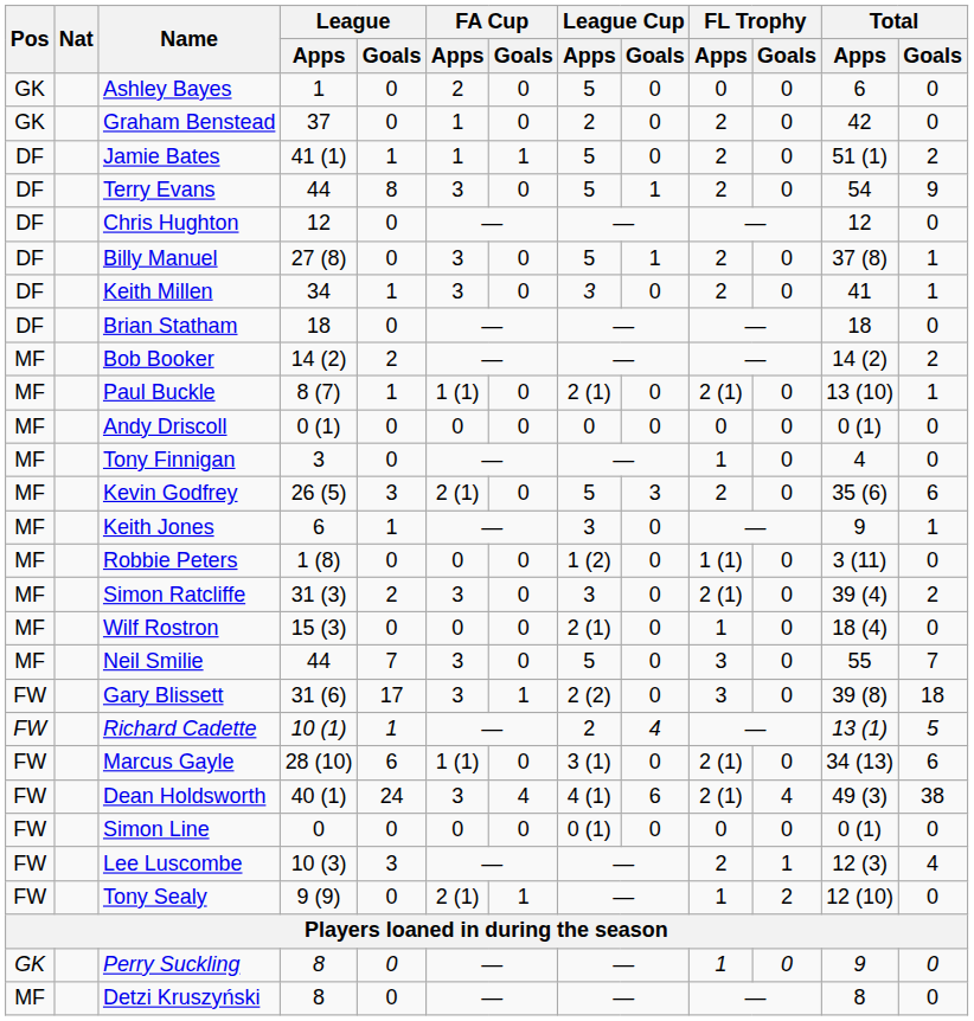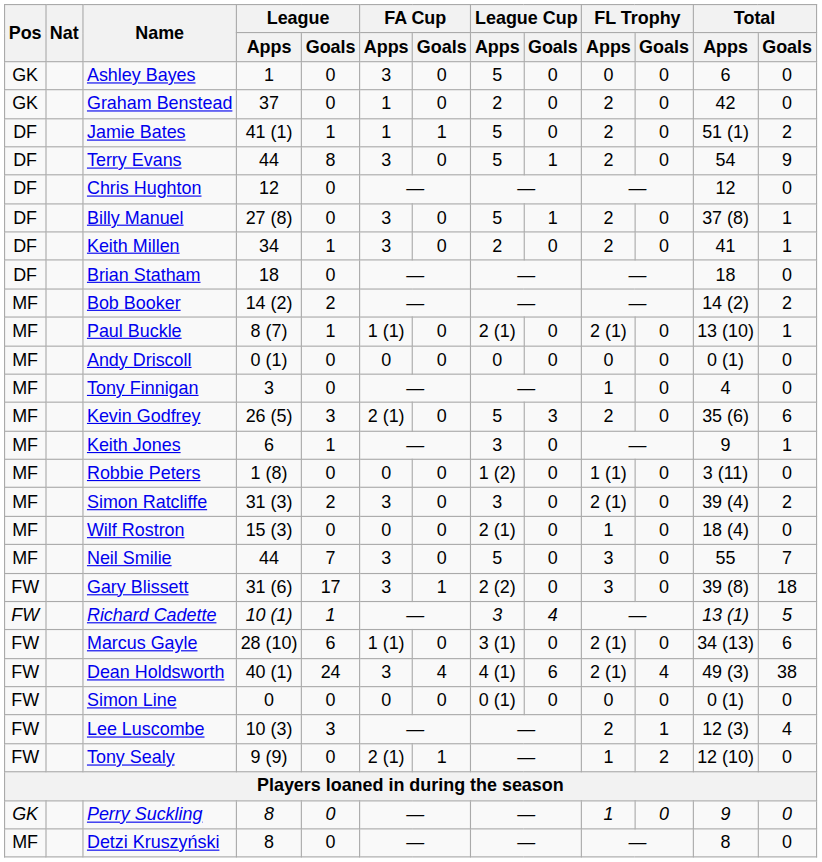Ashley Bayes | FA Cup / Apps: 2 -> 3
Keith Millen | League Cup / Apps: 3 -> 2
Richard Cadette | League Cup / Apps: 2 -> 3
